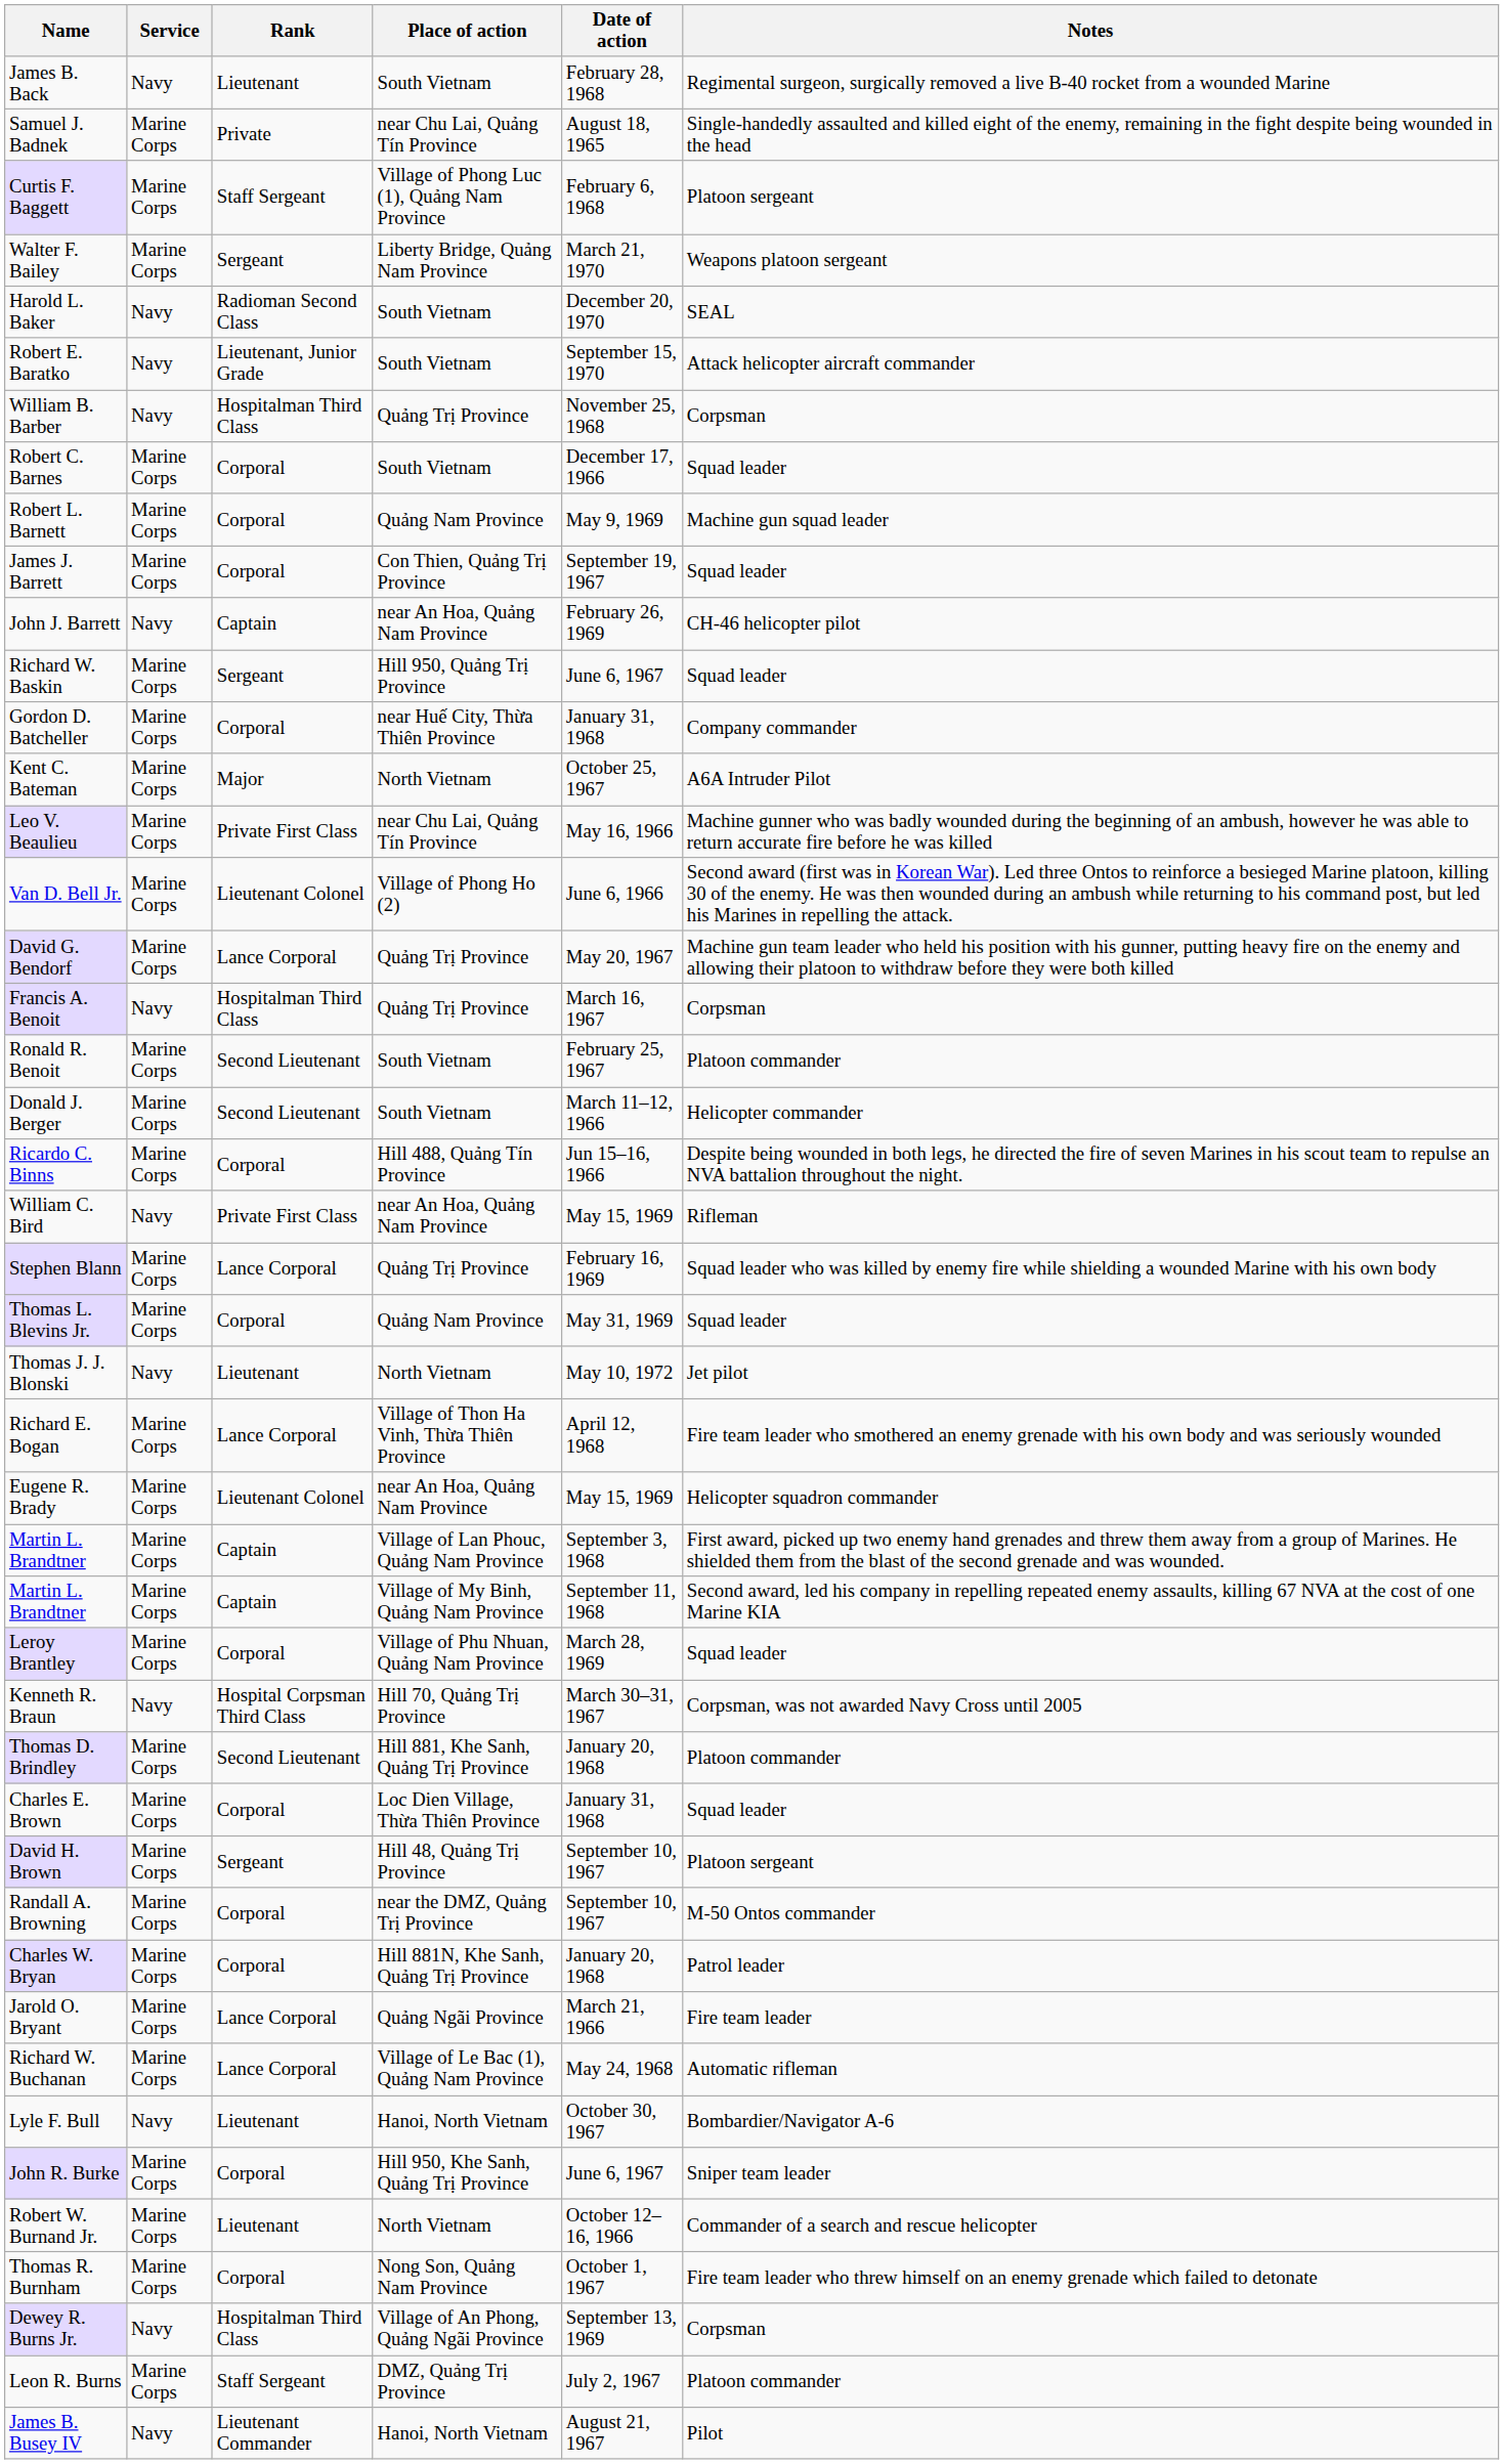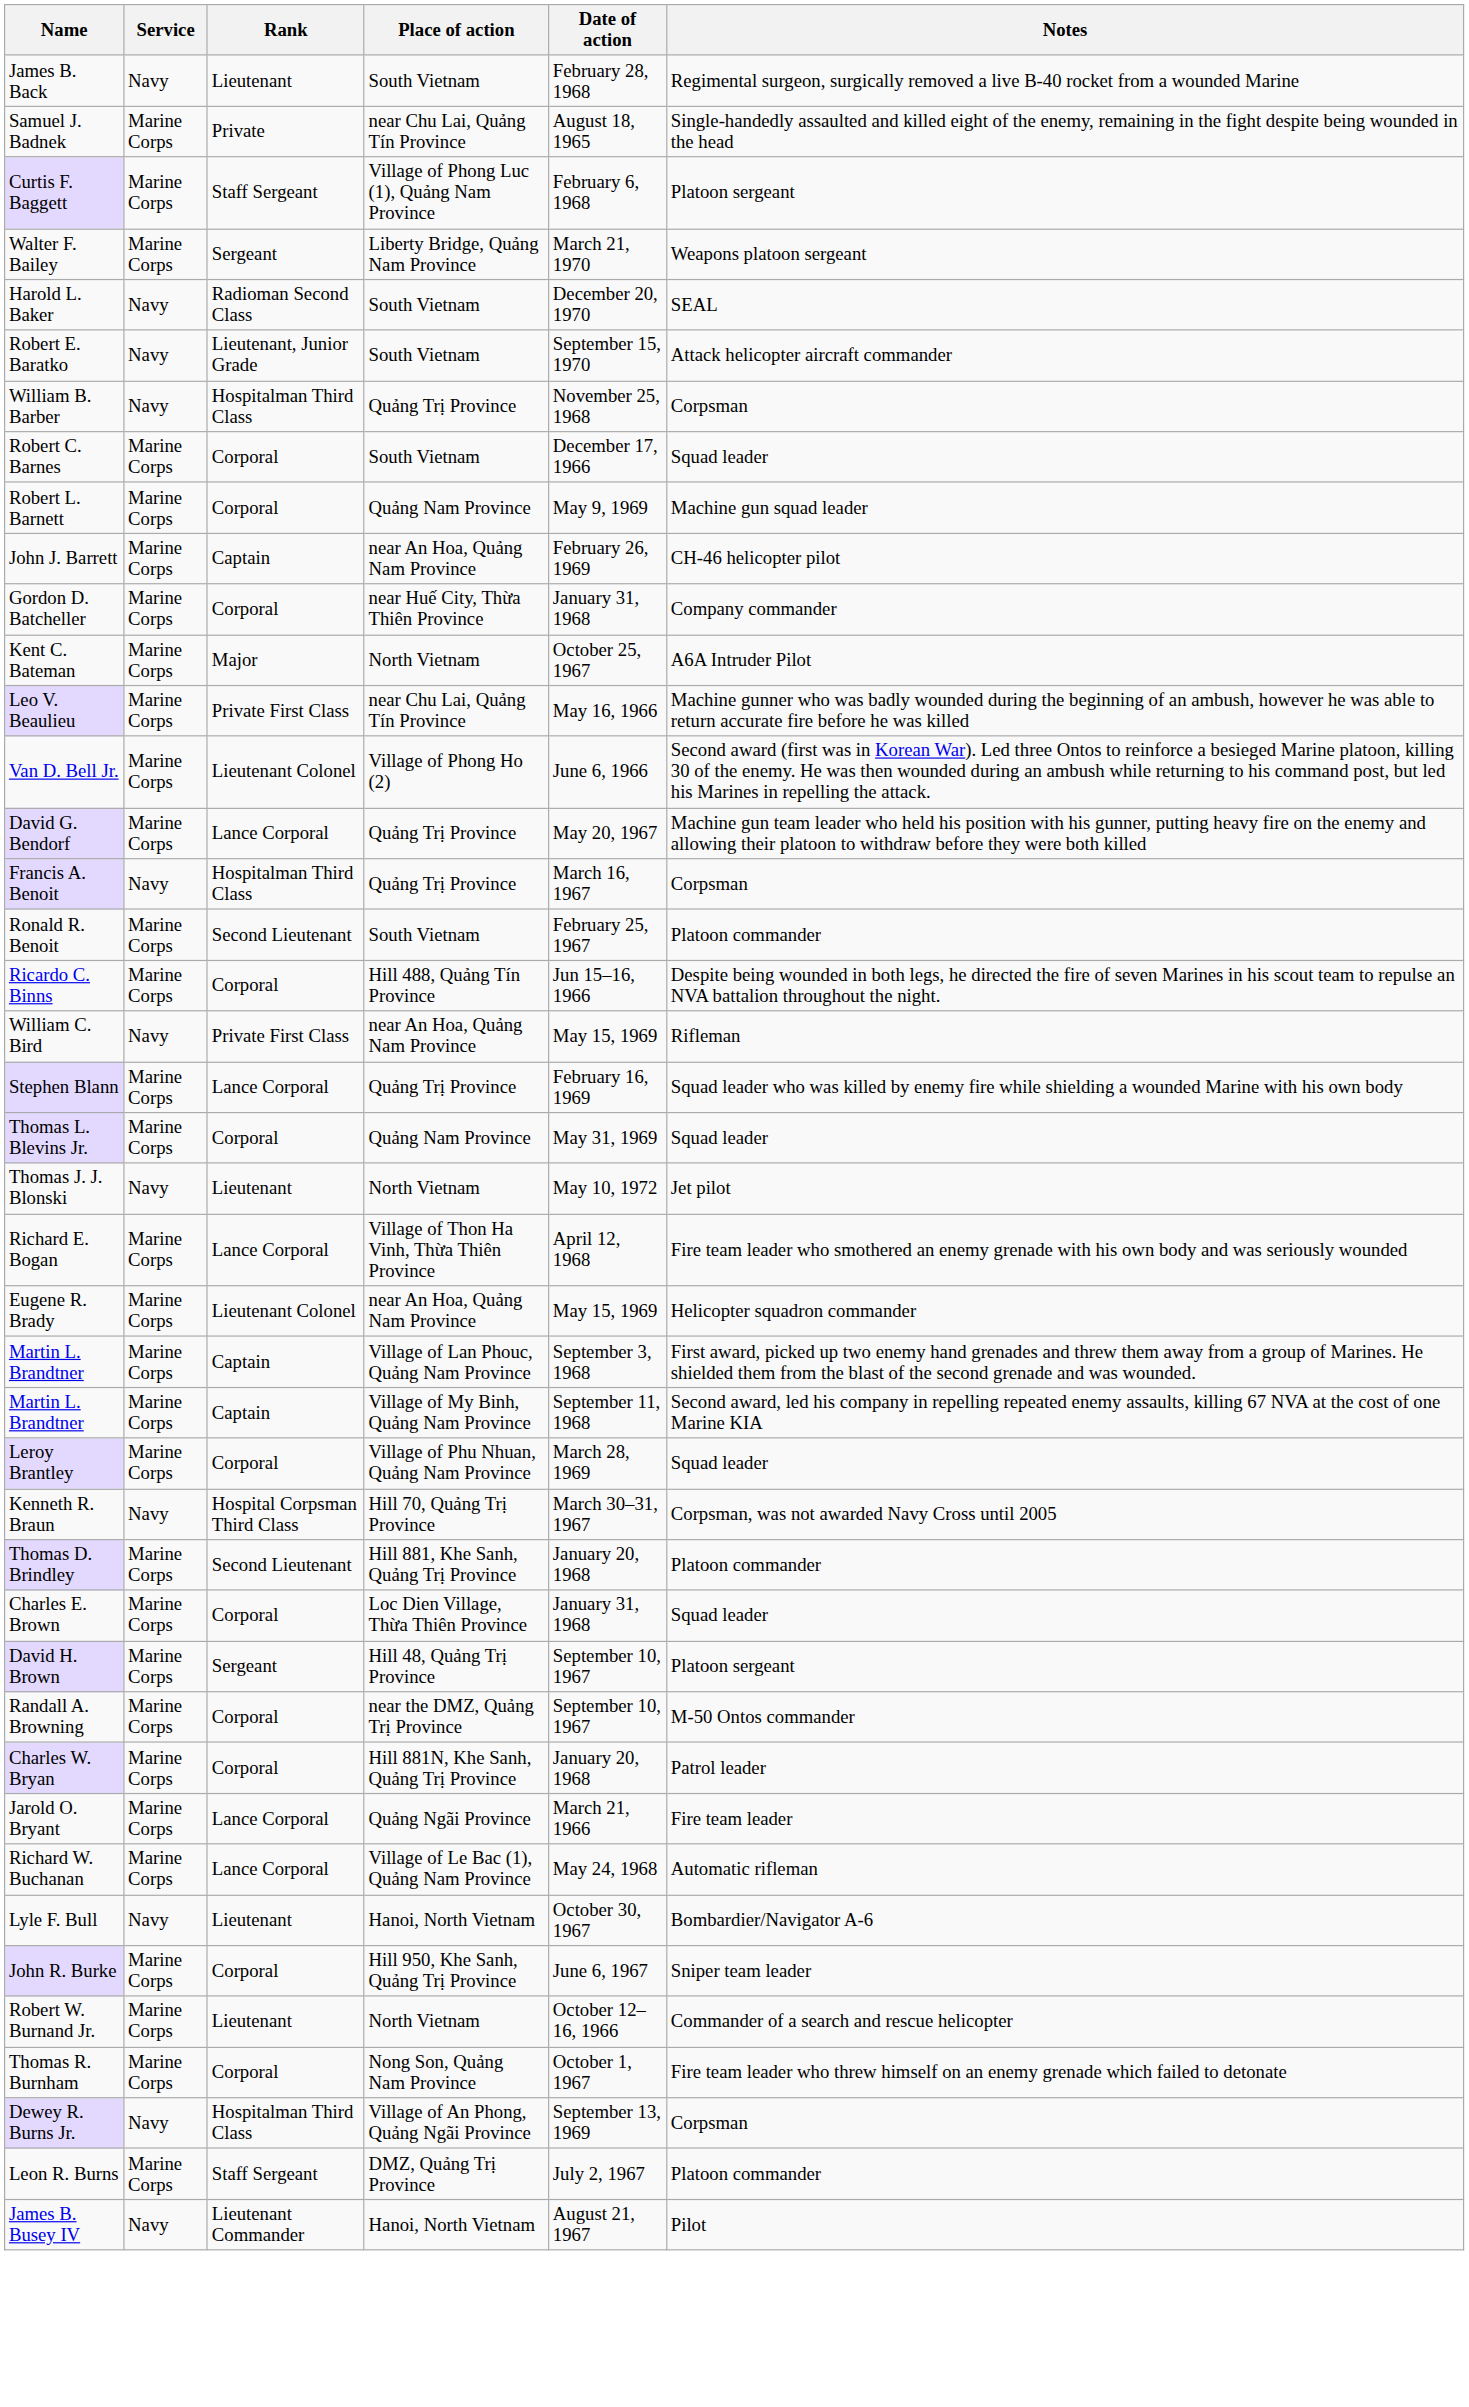- row: James J. Barrett | Marine Corps | Corporal | Con Thien, Quảng Trị Province | September 19, 1967 | Squad leader
John J. Barrett | Service: Navy -> Marine Corps
- row: Richard W. Baskin | Marine Corps | Sergeant | Hill 950, Quảng Trị Province | June 6, 1967 | Squad leader
- row: Donald J. Berger | Marine Corps | Second Lieutenant | South Vietnam | March 11–12, 1966 | Helicopter commander
